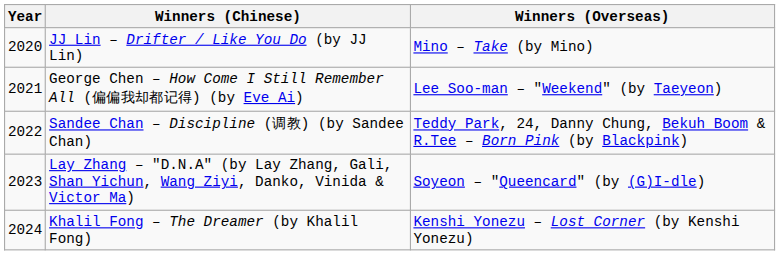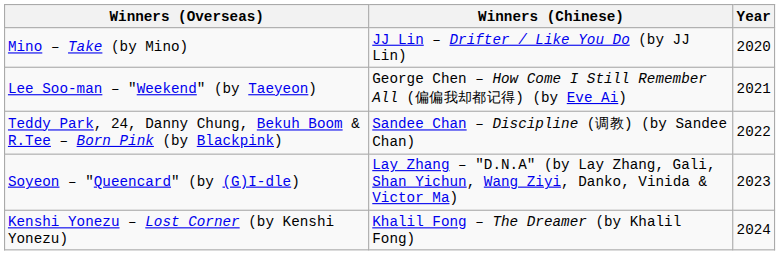columns swapped: Year <-> Winners (Overseas)
